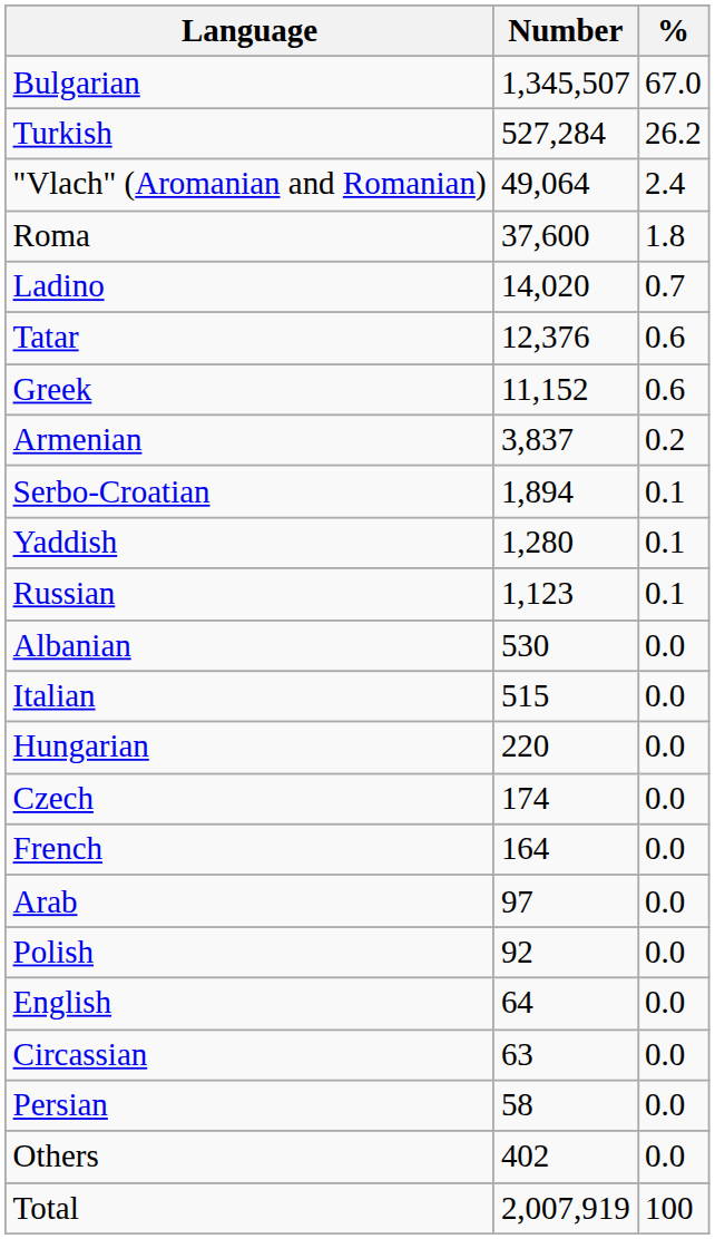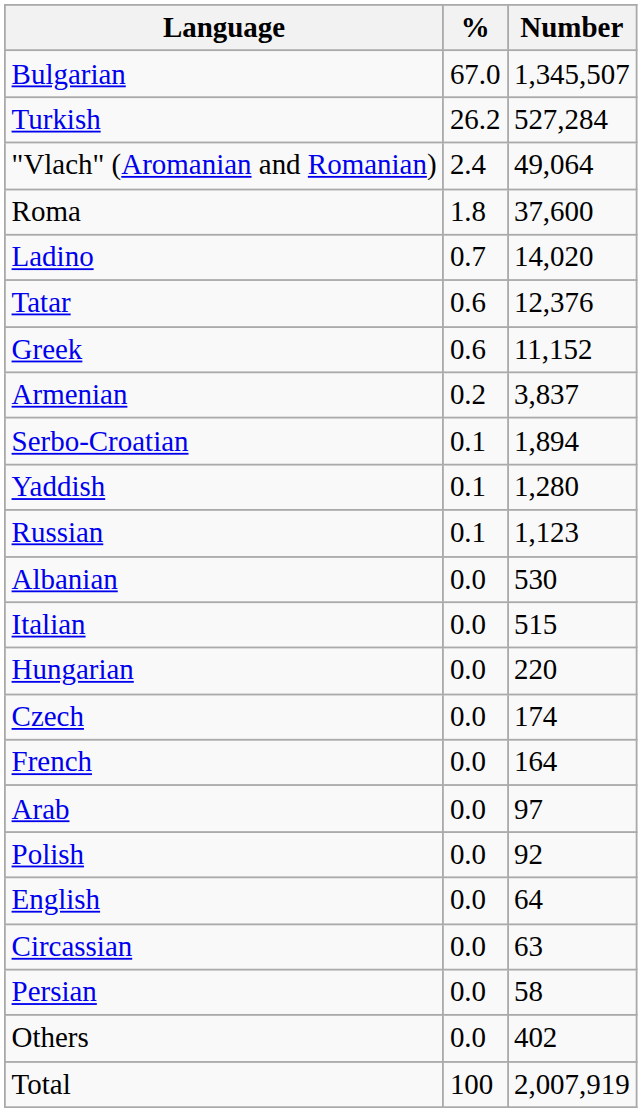columns swapped: Number <-> %
